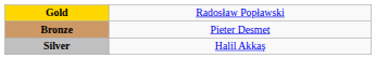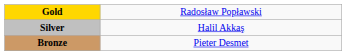rows swapped: Silver <-> Bronze
